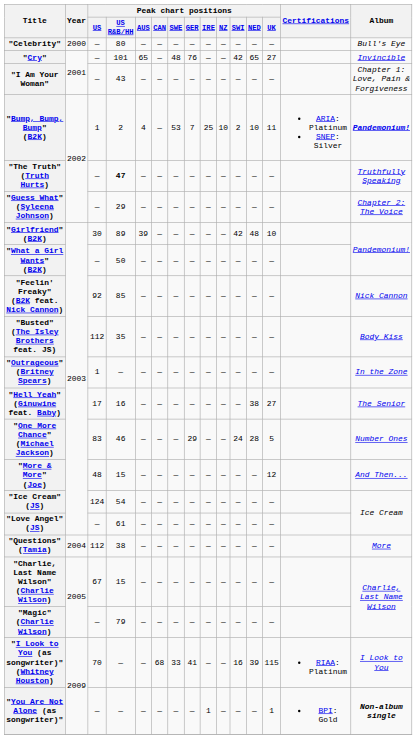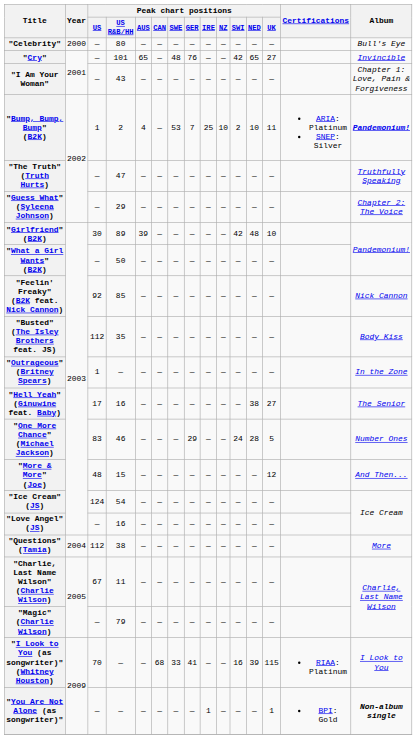"The Truth" (Truth Hurts) | Peak chart positions / US R&B/HH: bold -> normal
"Love Angel" (JS) | Peak chart positions / US R&B/HH: 61 -> 16
"Charlie, Last Name Wilson" (Charlie Wilson) | Peak chart positions / US R&B/HH: 15 -> 11
